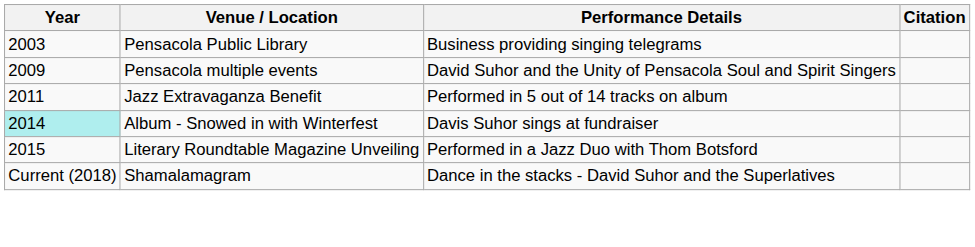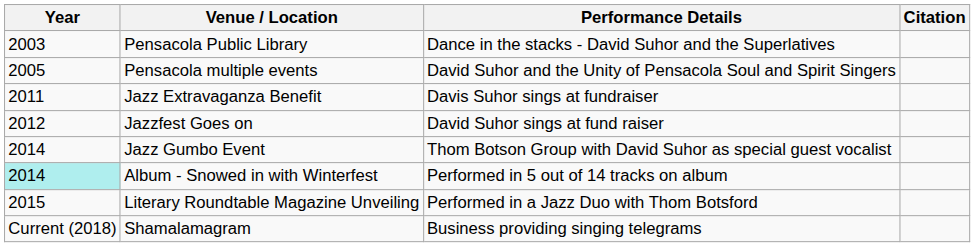Pensacola Public Library | Performance Details: Business providing singing telegrams -> Dance in the stacks - David Suhor and the Superlatives
Pensacola multiple events | Year: 2009 -> 2005
Jazz Extravaganza Benefit | Performance Details: Performed in 5 out of 14 tracks on album -> Davis Suhor sings at fundraiser
+ row: 2012 | Jazzfest Goes on | David Suhor sings at fund raiser
+ row: 2014 | Jazz Gumbo Event | Thom Botson Group with David Suhor as special guest vocalist
Album - Snowed in with Winterfest | Performance Details: Davis Suhor sings at fundraiser -> Performed in 5 out of 14 tracks on album
Shamalamagram | Performance Details: Dance in the stacks - David Suhor and the Superlatives -> Business providing singing telegrams
